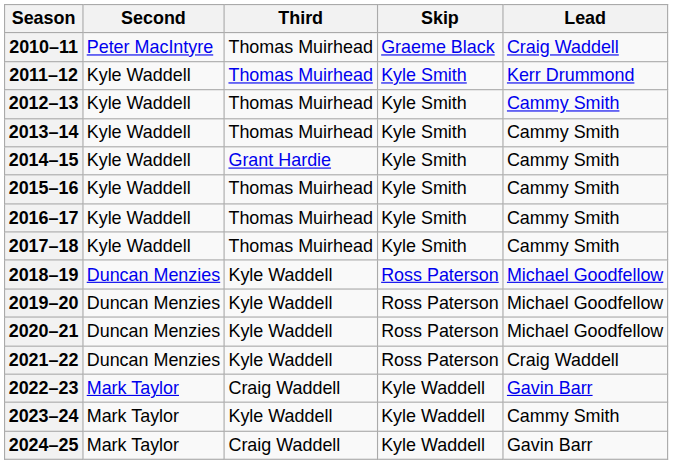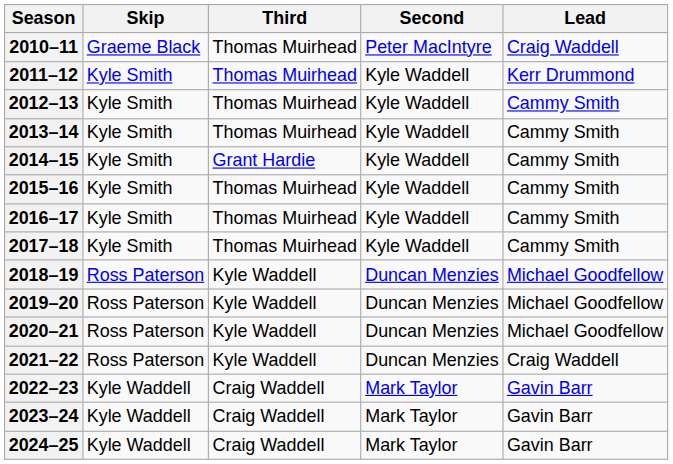columns swapped: Skip <-> Second
2023–24 | Third: Kyle Waddell -> Craig Waddell
2023–24 | Lead: Cammy Smith -> Gavin Barr
